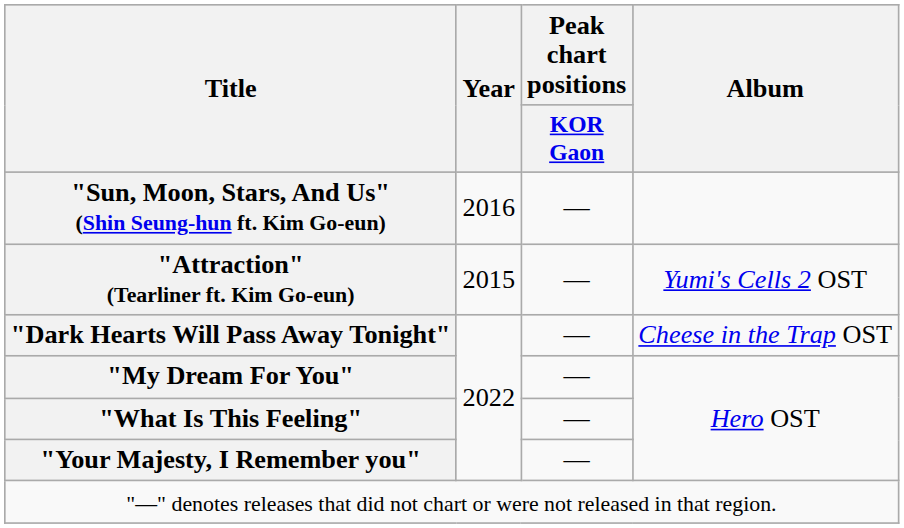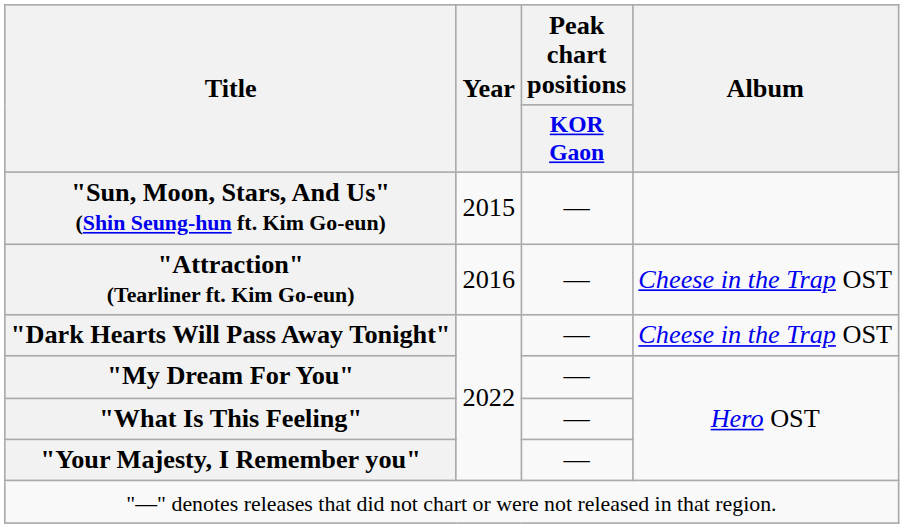"Sun, Moon, Stars, And Us" (Shin Seung-hun ft. Kim Go-eun) | Year: 2016 -> 2015
"Attraction" (Tearliner ft. Kim Go-eun) | Year: 2015 -> 2016
"Attraction" (Tearliner ft. Kim Go-eun) | Album: Yumi's Cells 2 OST -> Cheese in the Trap OST
